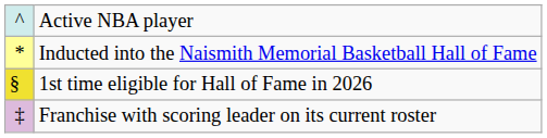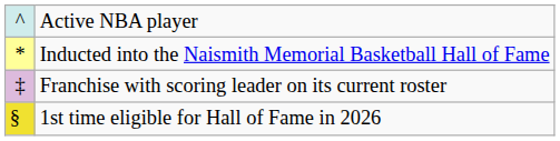rows swapped: 1st time eligible for Hall of Fame in 2026 <-> Franchise with scoring leader on its current roster
